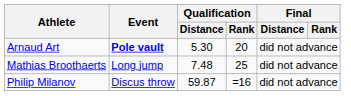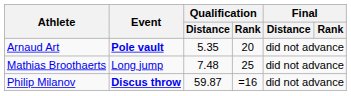Arnaud Art | Qualification / Distance: 5.30 -> 5.35
Philip Milanov | Event: normal -> bold
